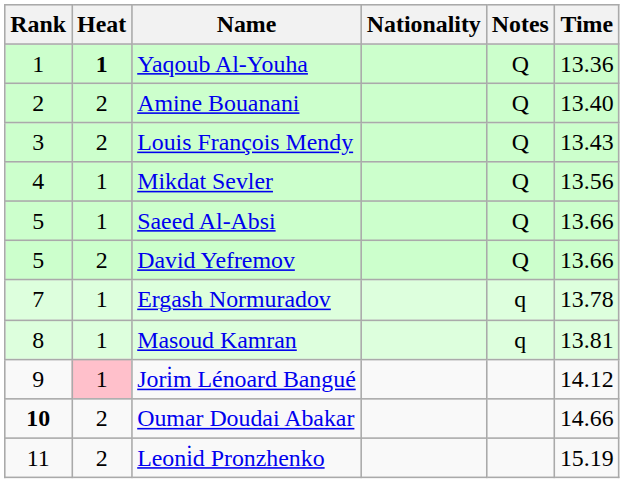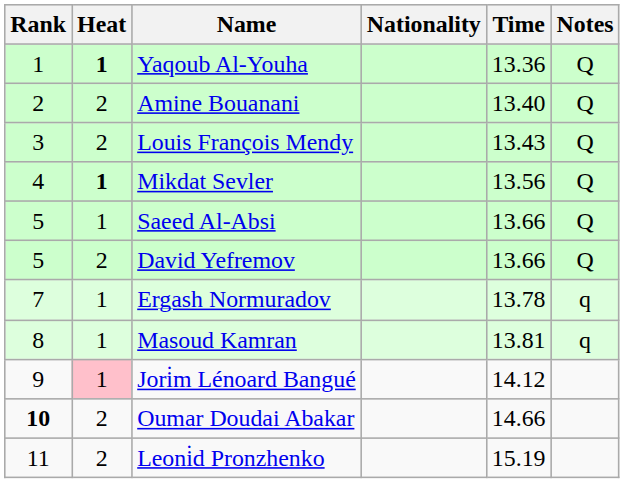columns swapped: Time <-> Notes
Mikdat Sevler | Heat: normal -> bold
